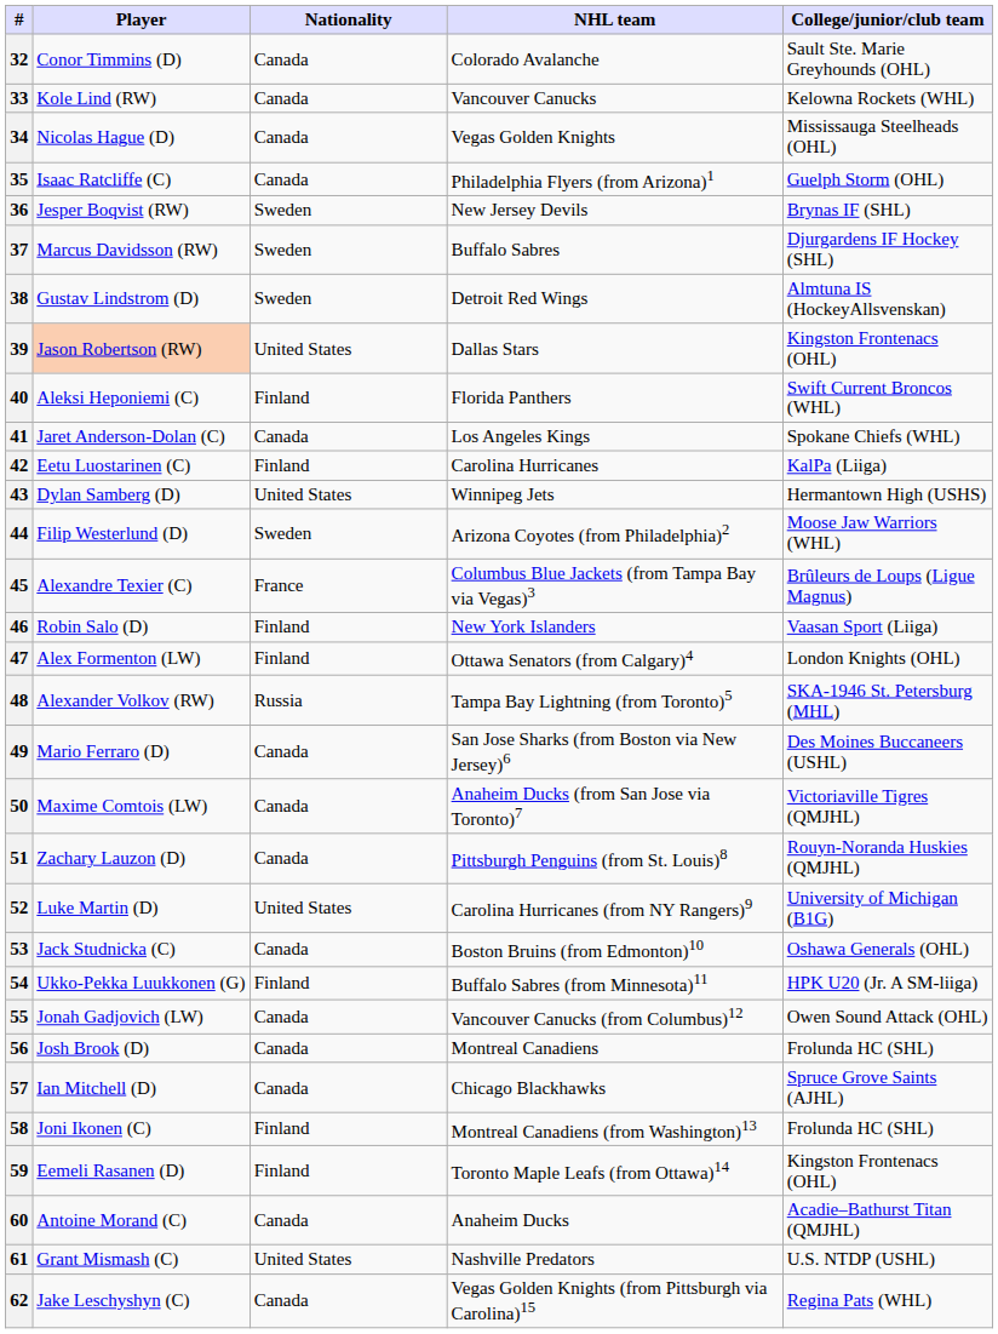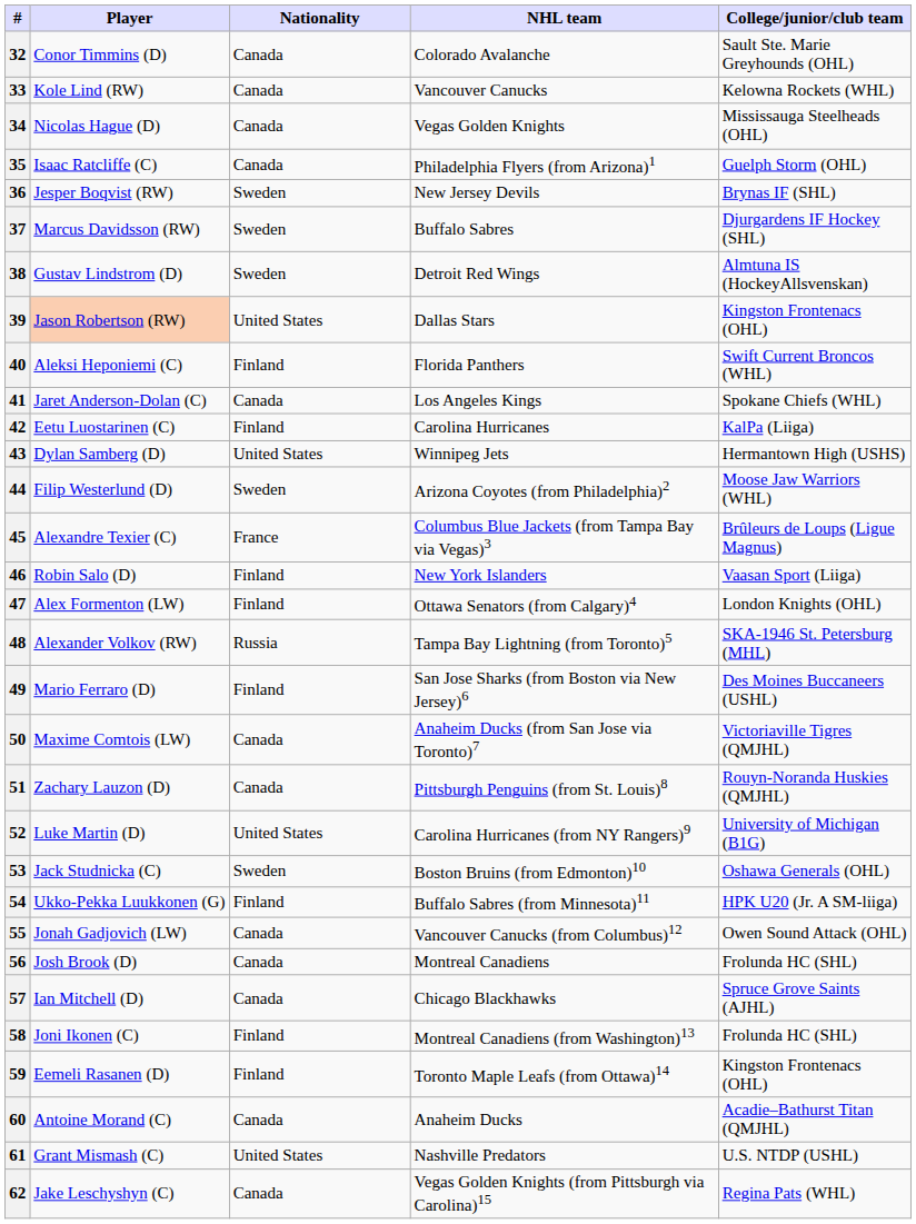49 | Nationality: Canada -> Finland
53 | Nationality: Canada -> Sweden
